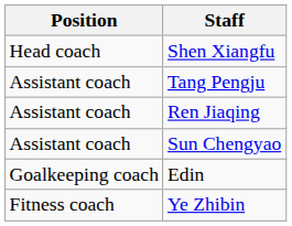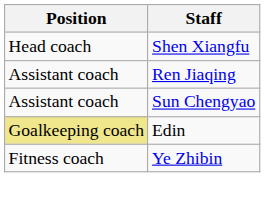- row: Assistant coach | Tang Pengju
Edin | Position: no background -> khaki background
